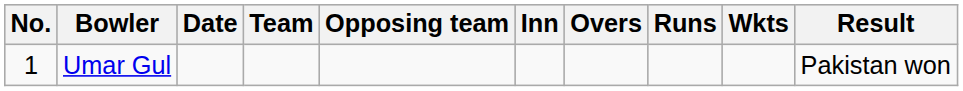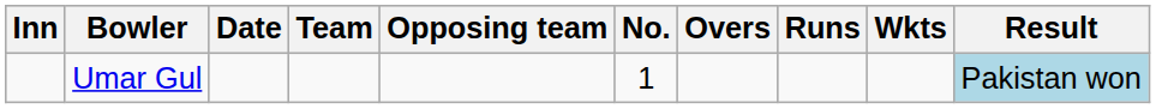columns swapped: No. <-> Inn
Umar Gul | Result: no background -> lightblue background
